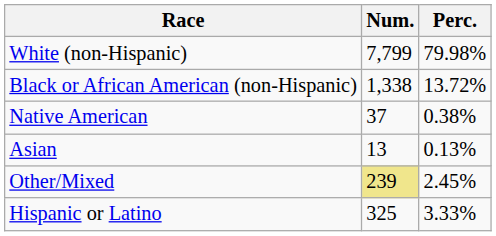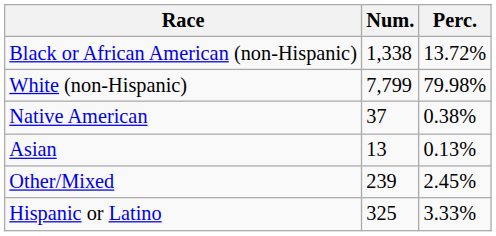rows swapped: White (non-Hispanic) <-> Black or African American (non-Hispanic)
Other/Mixed | Num.: khaki background -> no background
